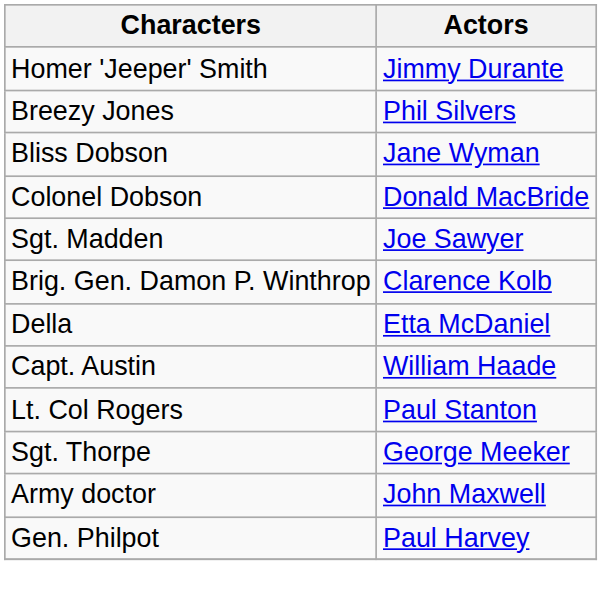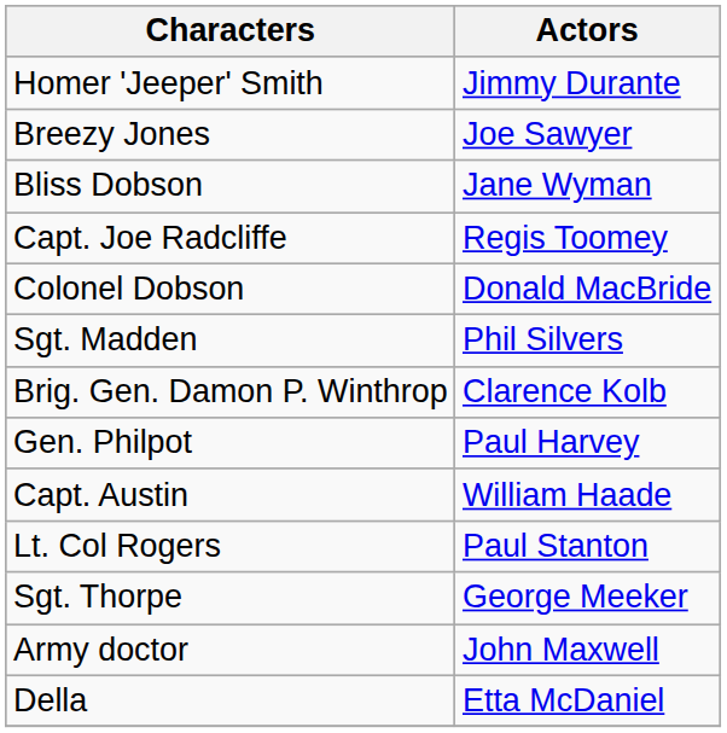Breezy Jones | Actors: Phil Silvers -> Joe Sawyer
+ row: Capt. Joe Radcliffe | Regis Toomey
Sgt. Madden | Actors: Joe Sawyer -> Phil Silvers
rows swapped: Gen. Philpot <-> Della
